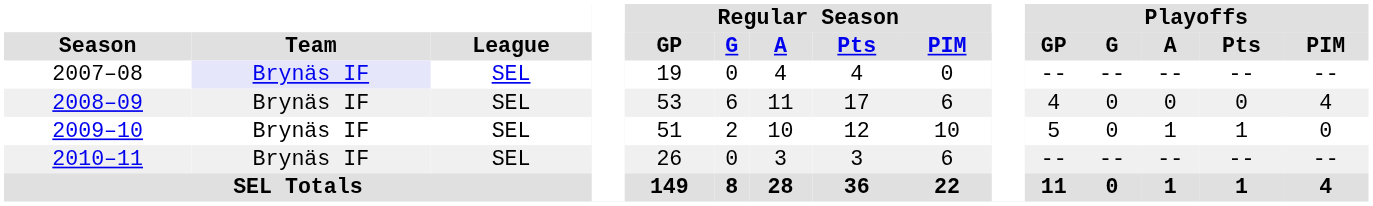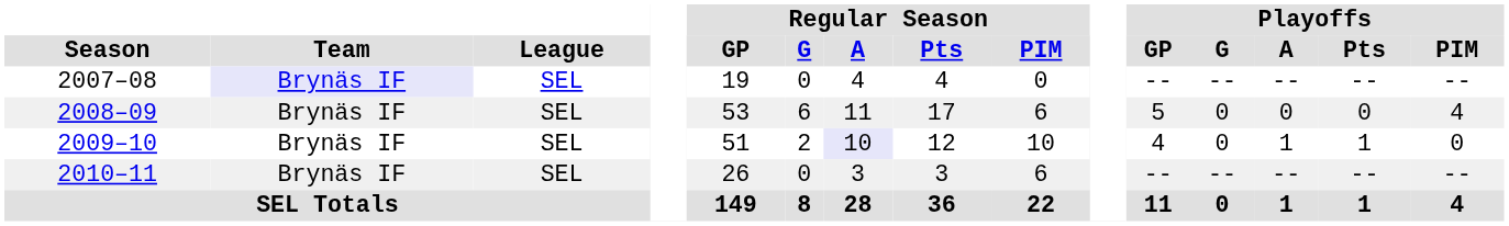2008–09 | Playoffs / GP: 4 -> 5
2009–10 | Regular Season / A: no background -> lavender background
2009–10 | Playoffs / GP: 5 -> 4
